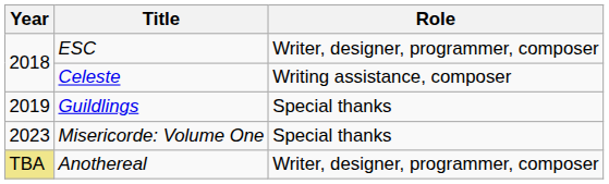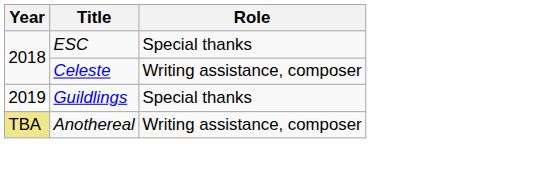ESC | Role: Writer, designer, programmer, composer -> Special thanks
- row: 2023 | Misericorde: Volume One | Special thanks
Anothereal | Role: Writer, designer, programmer, composer -> Writing assistance, composer
